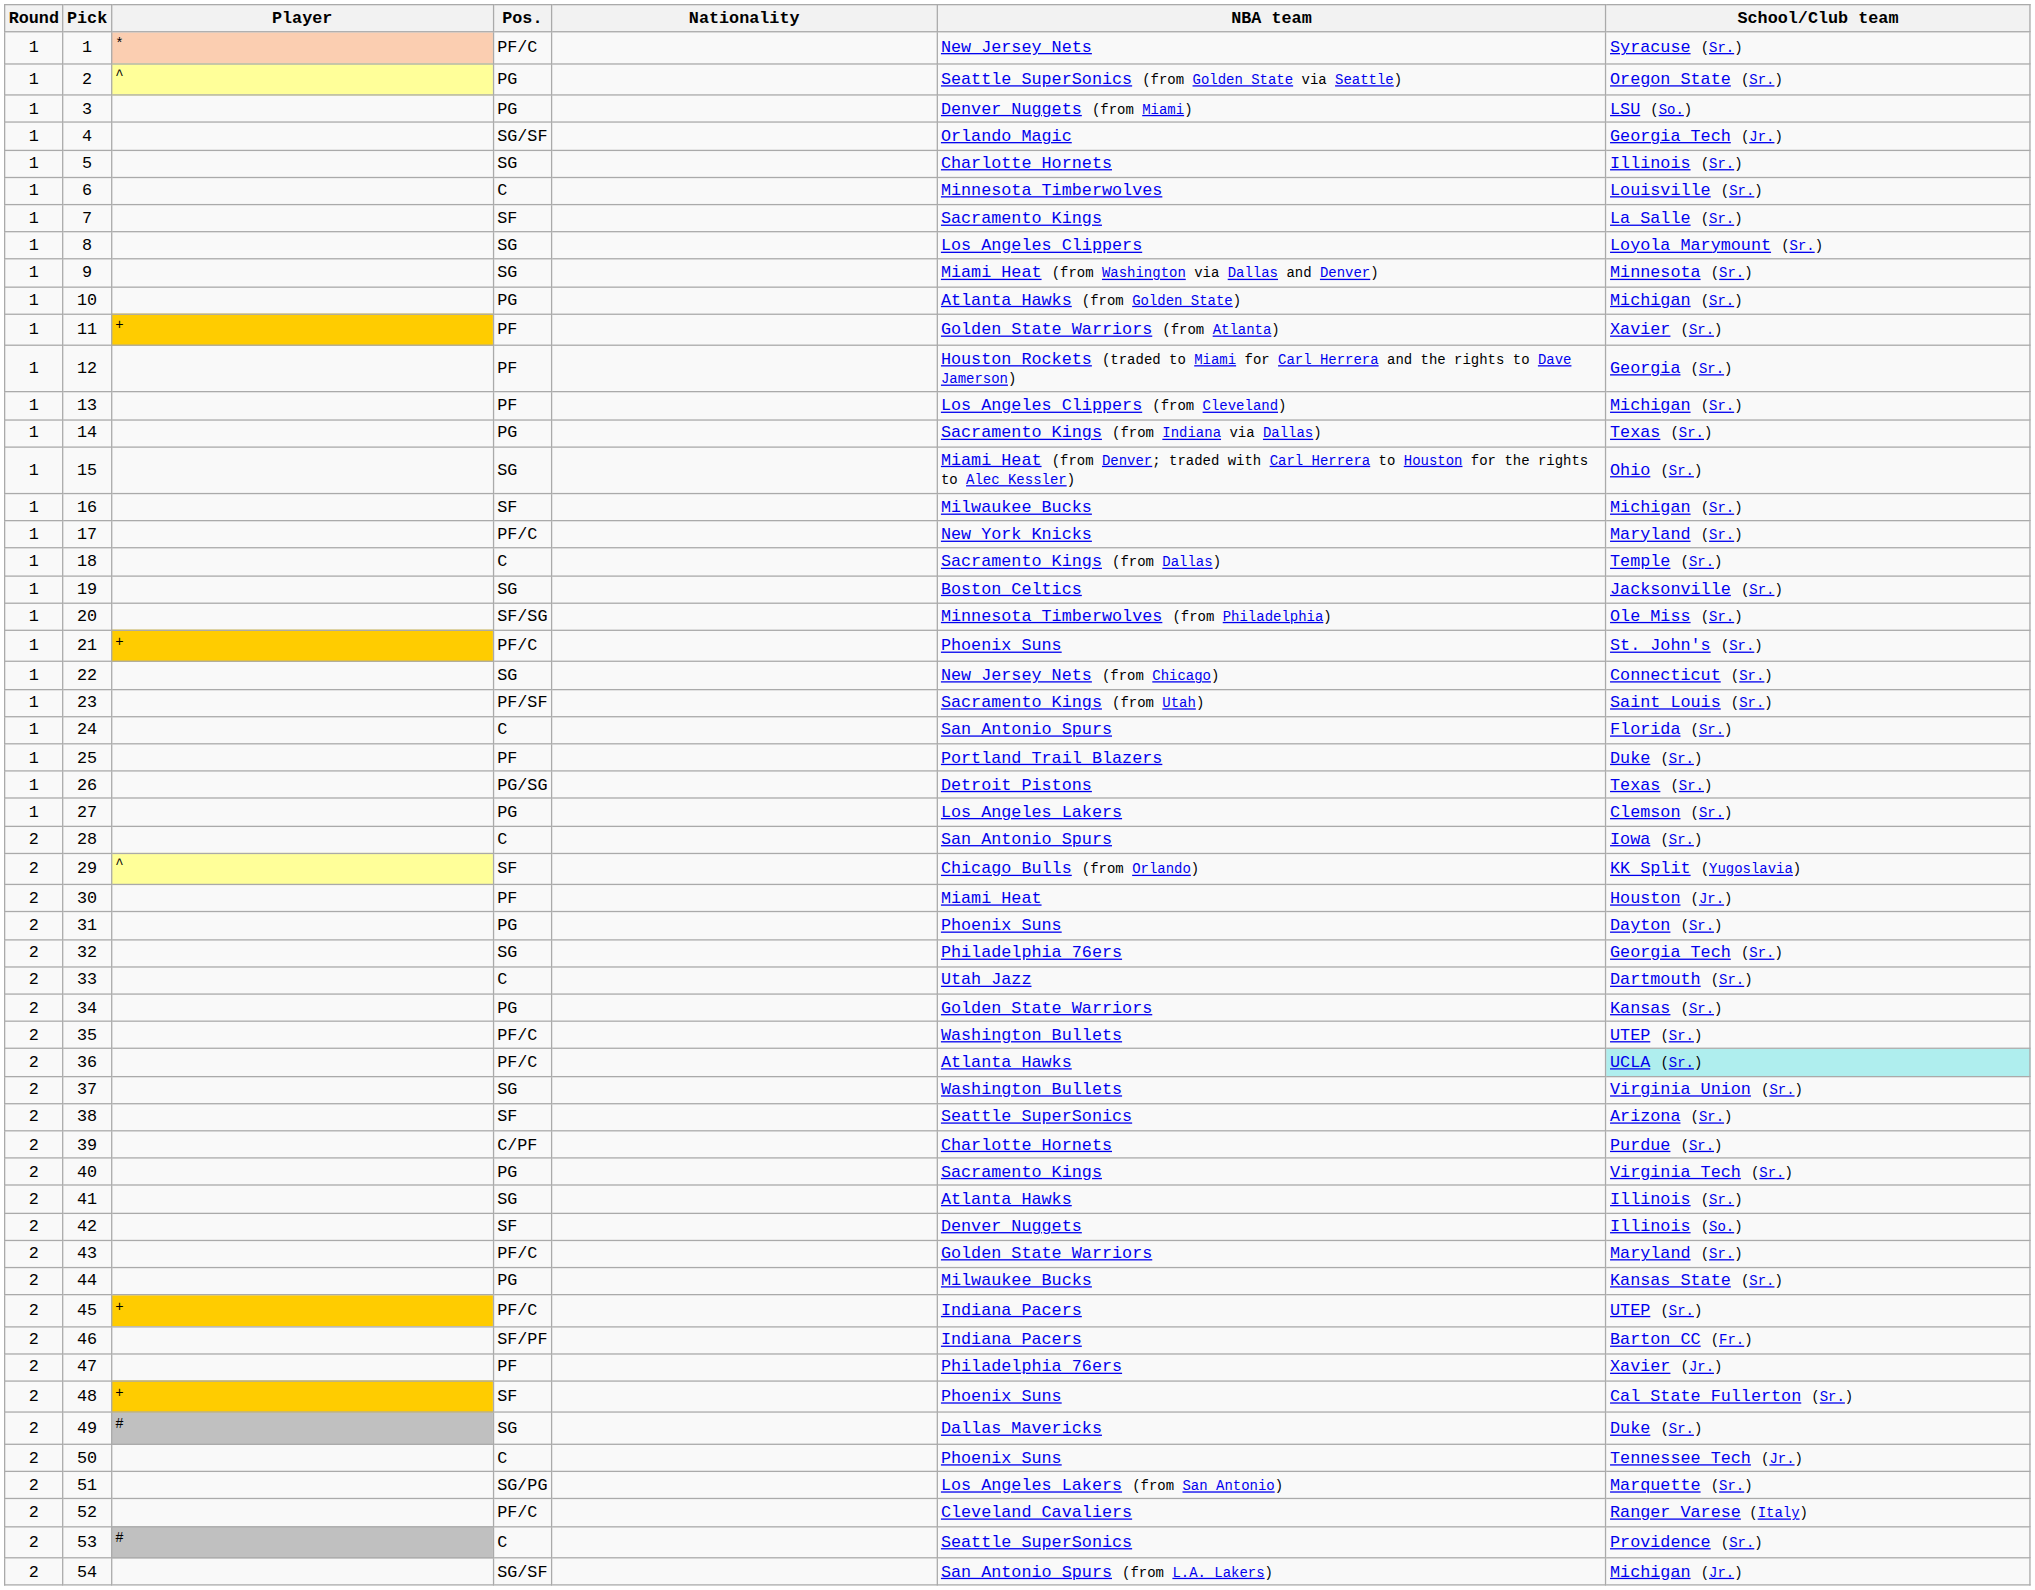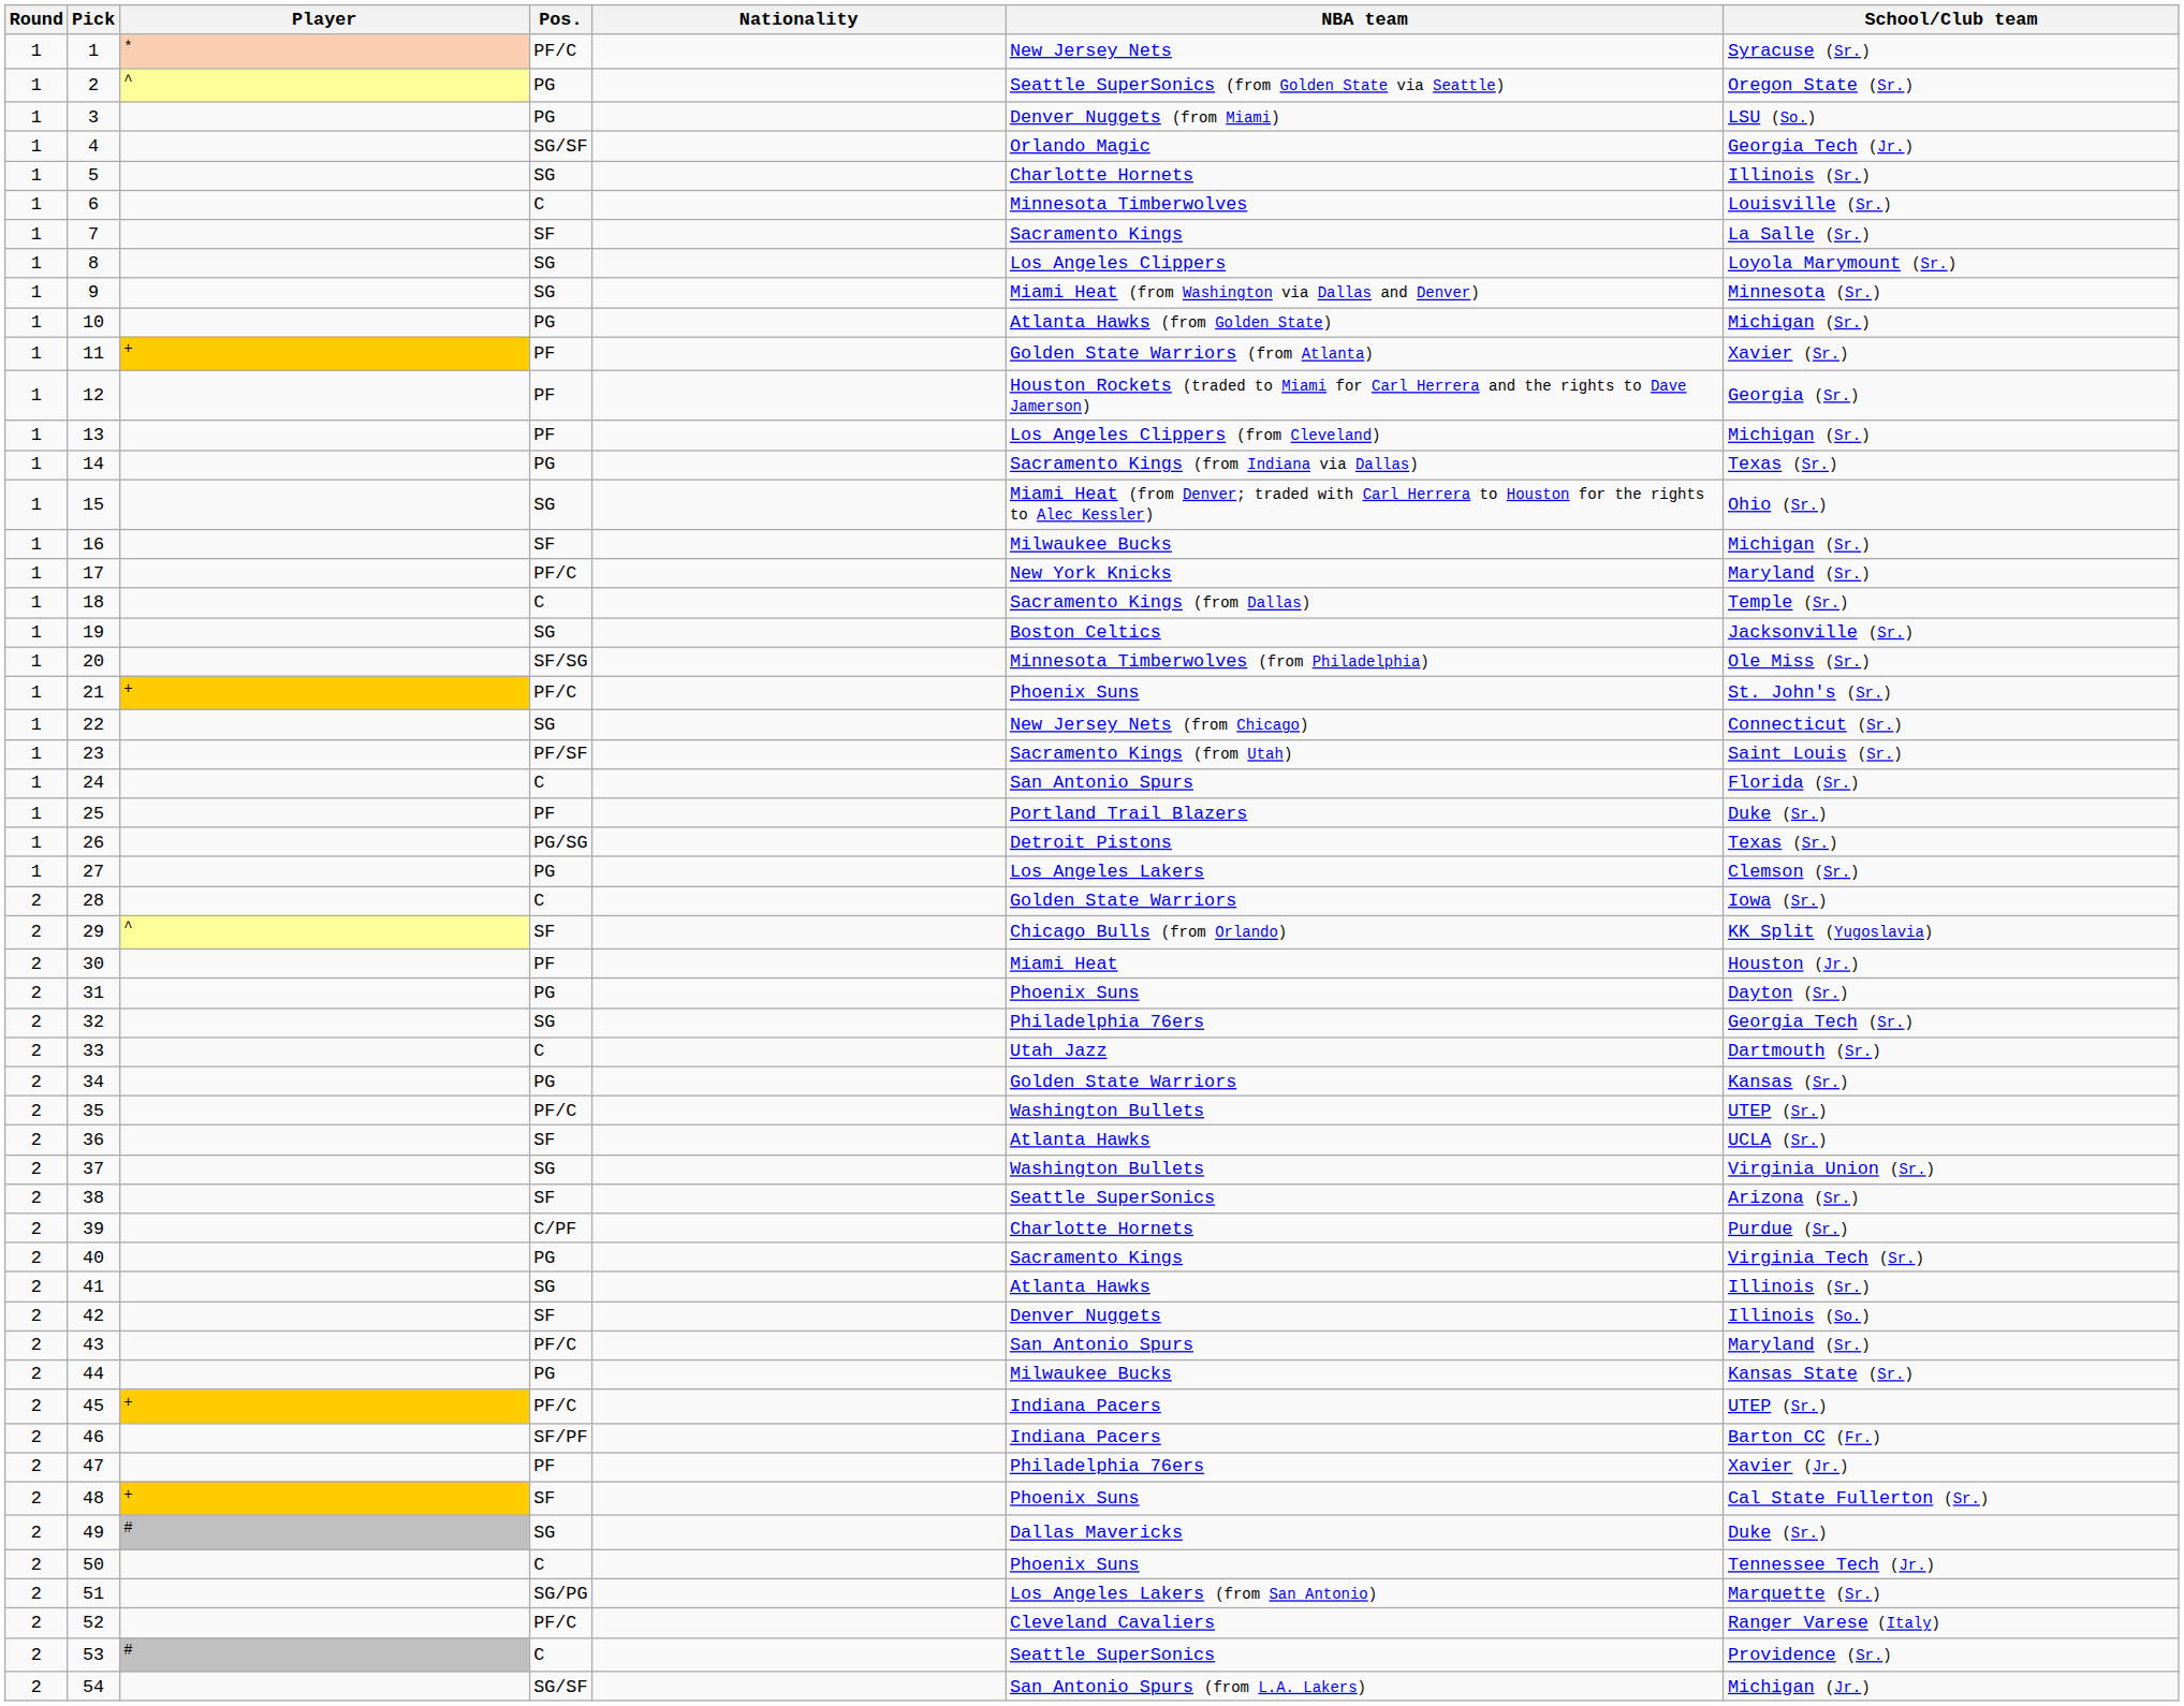28 | NBA team: San Antonio Spurs -> Golden State Warriors
36 | Pos.: PF/C -> SF
36 | School/Club team: paleturquoise background -> no background
43 | NBA team: Golden State Warriors -> San Antonio Spurs
